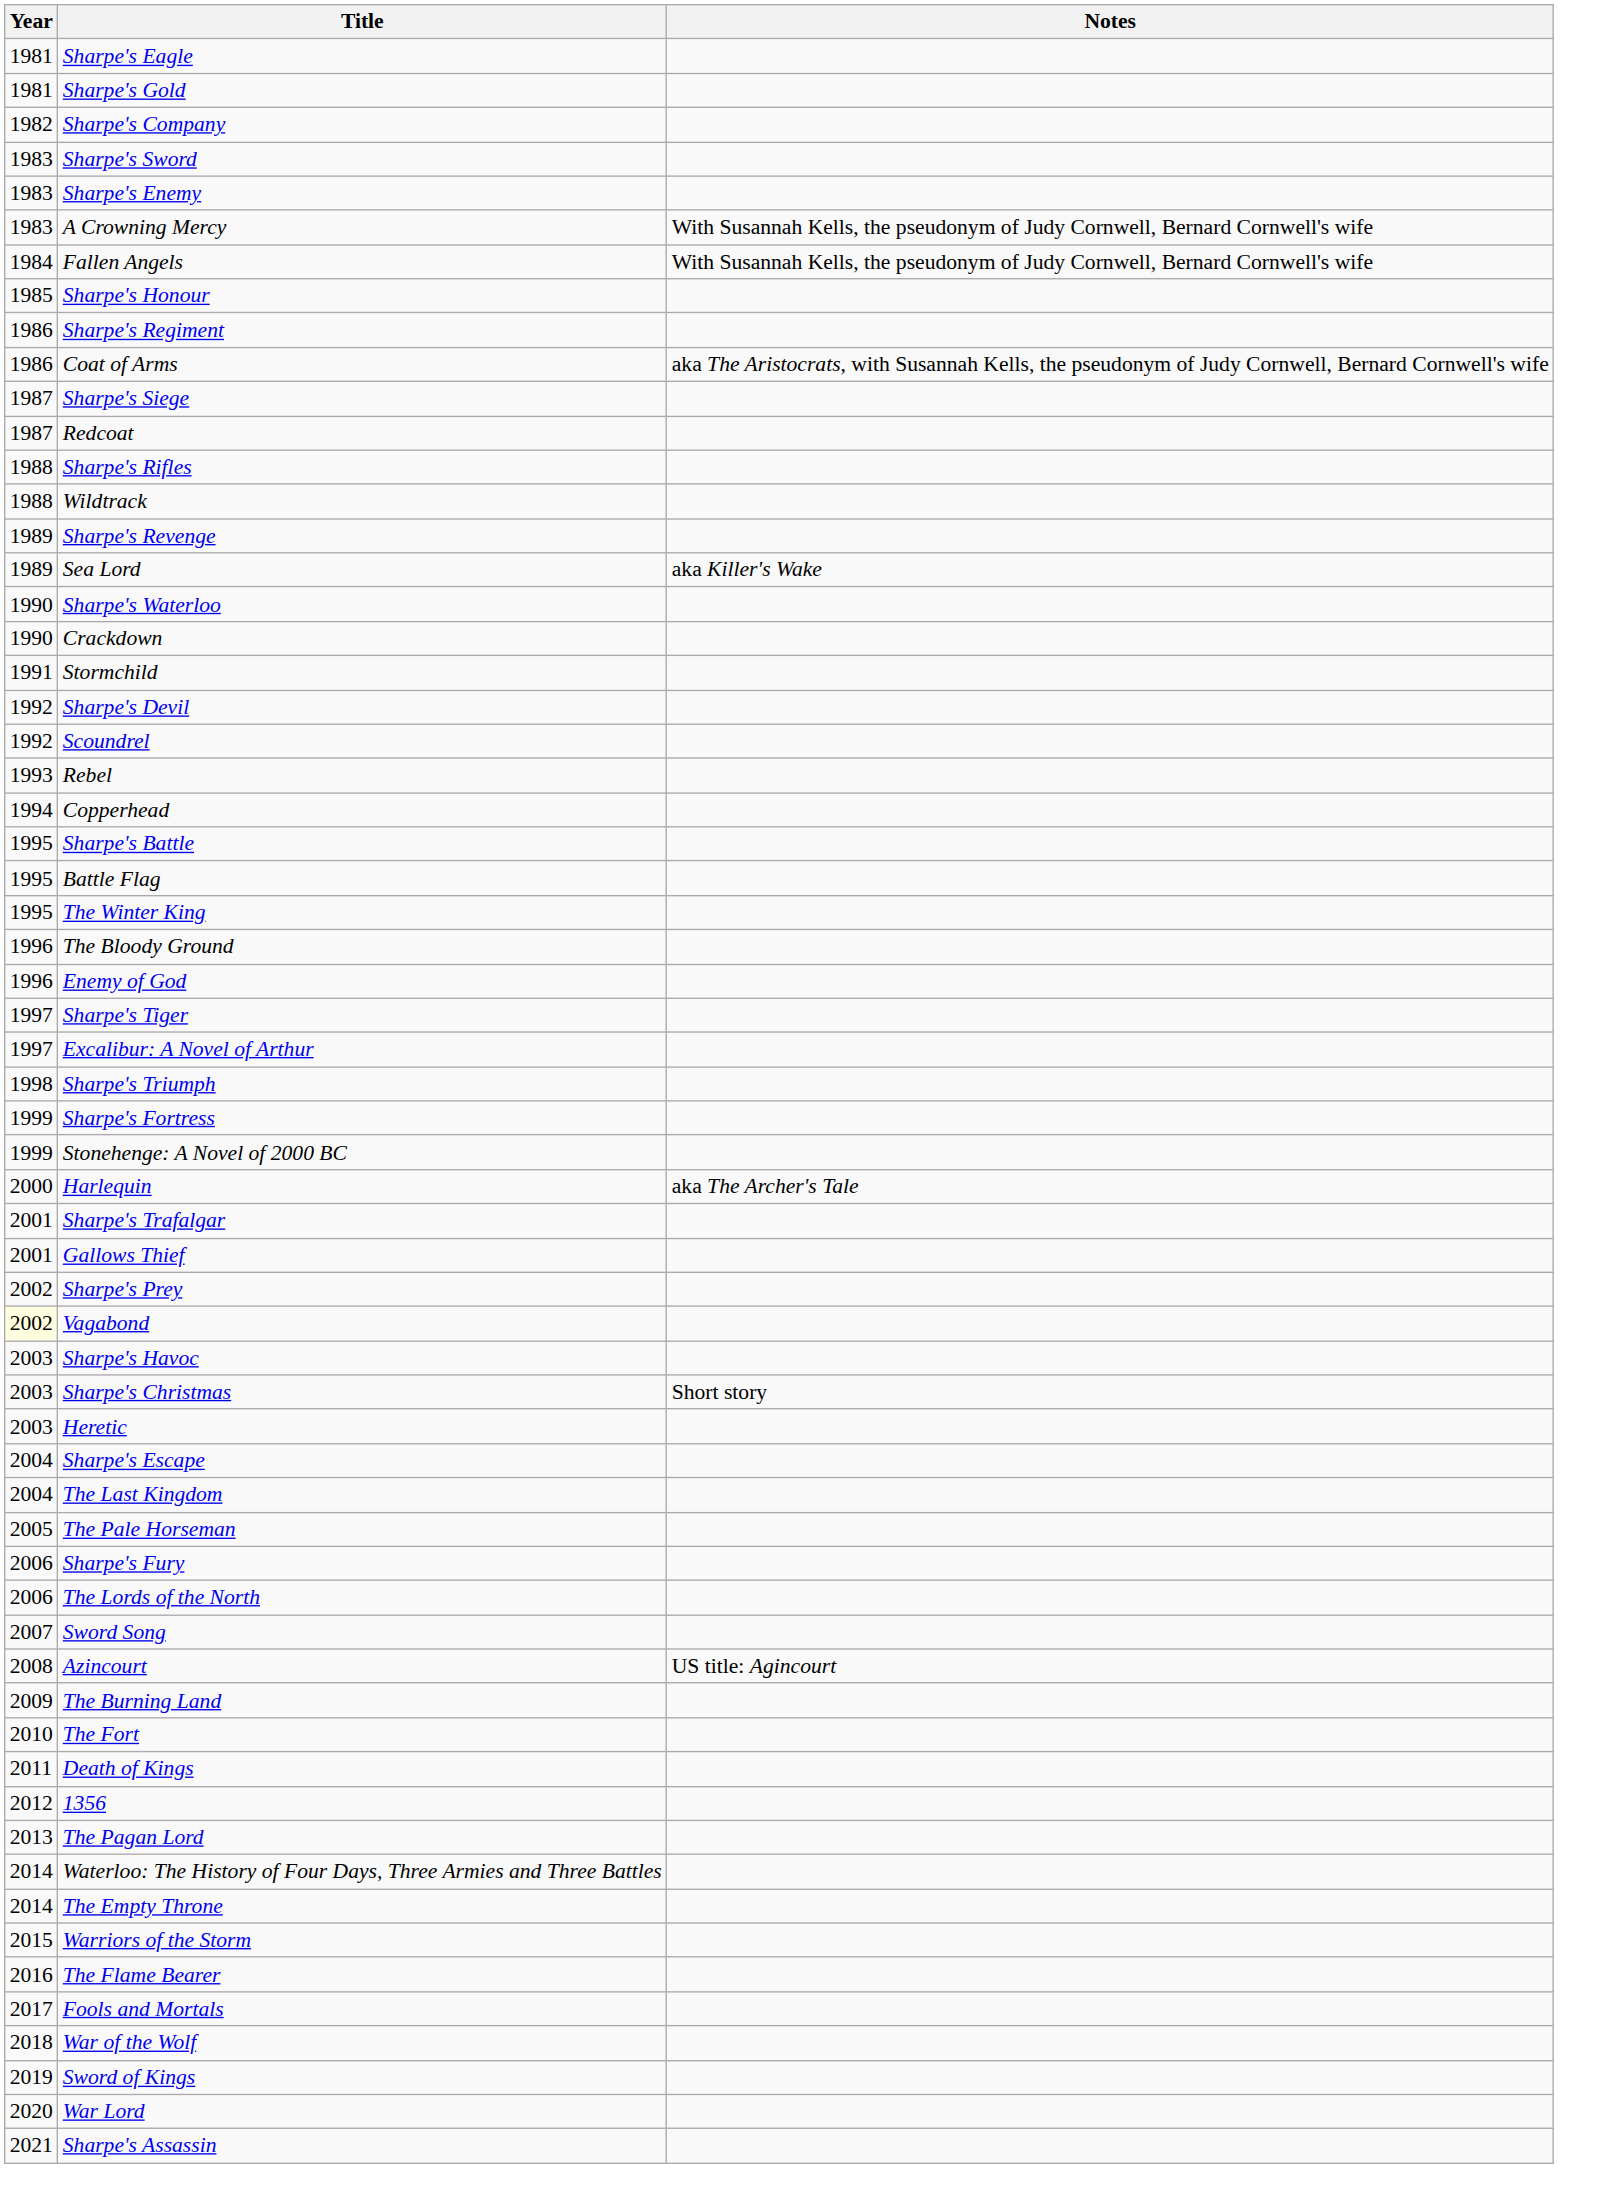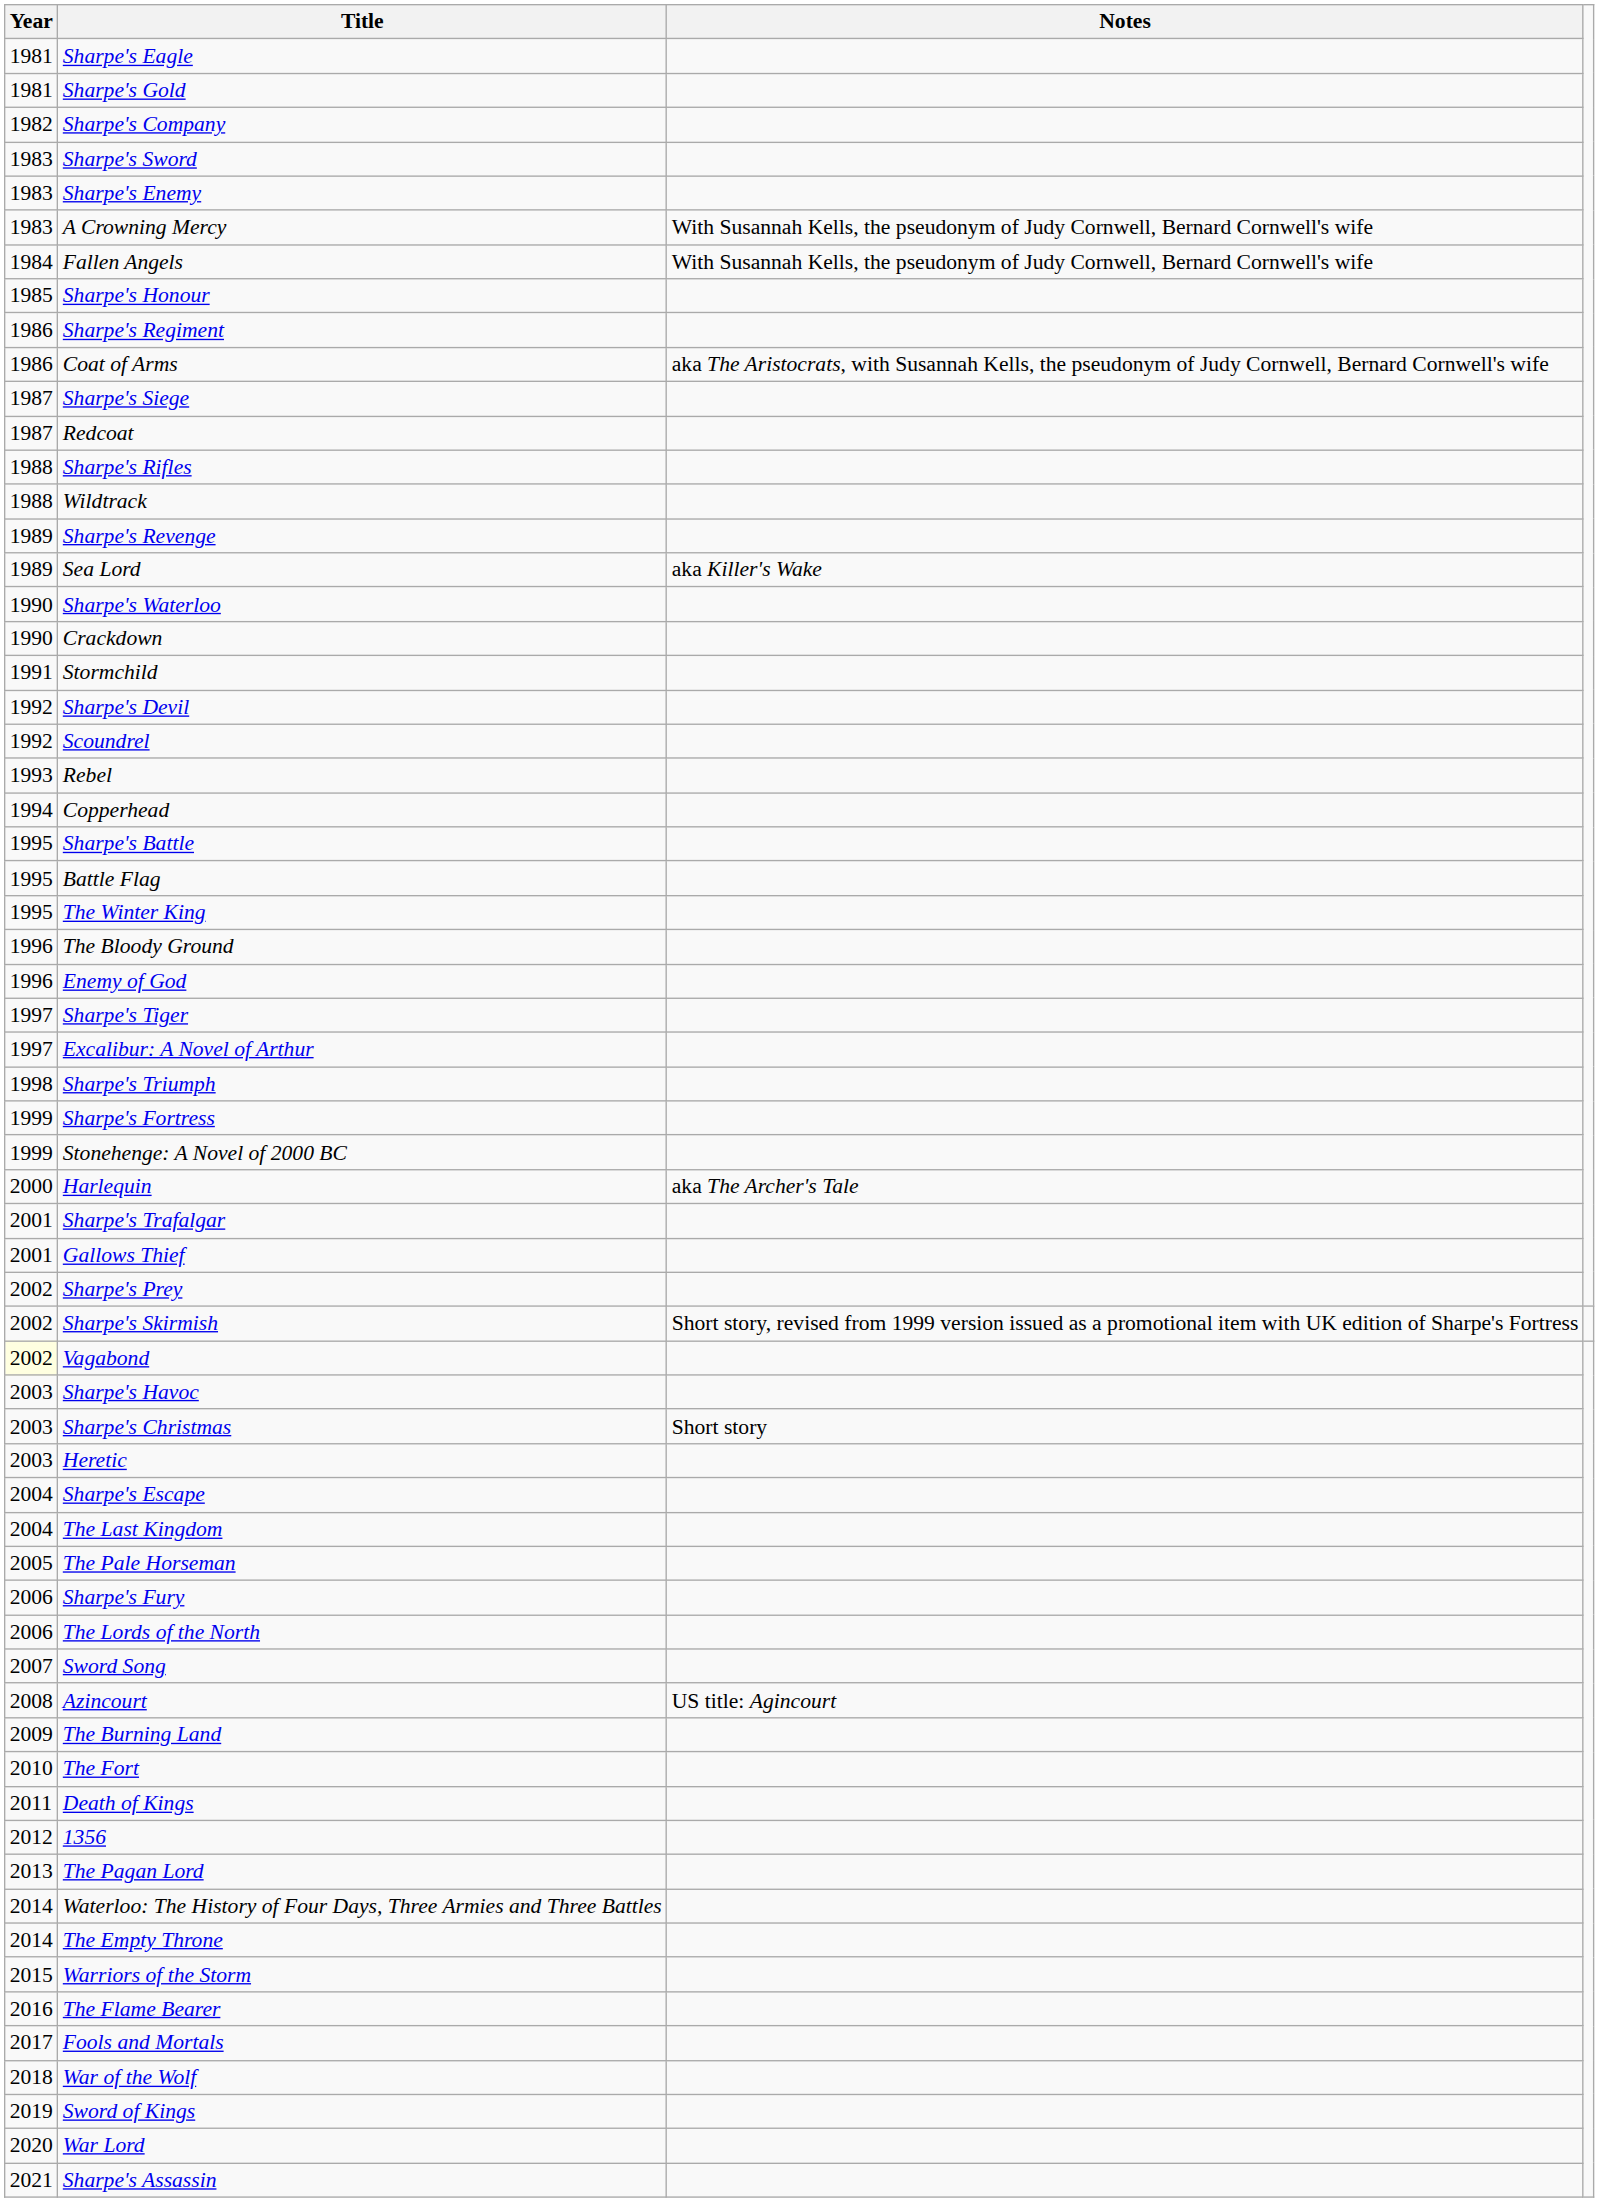+ row: 2002 | Sharpe's Skirmish | Short story, revised from 1999 version issued as a promotional item with UK edition of Sharpe's Fortress
